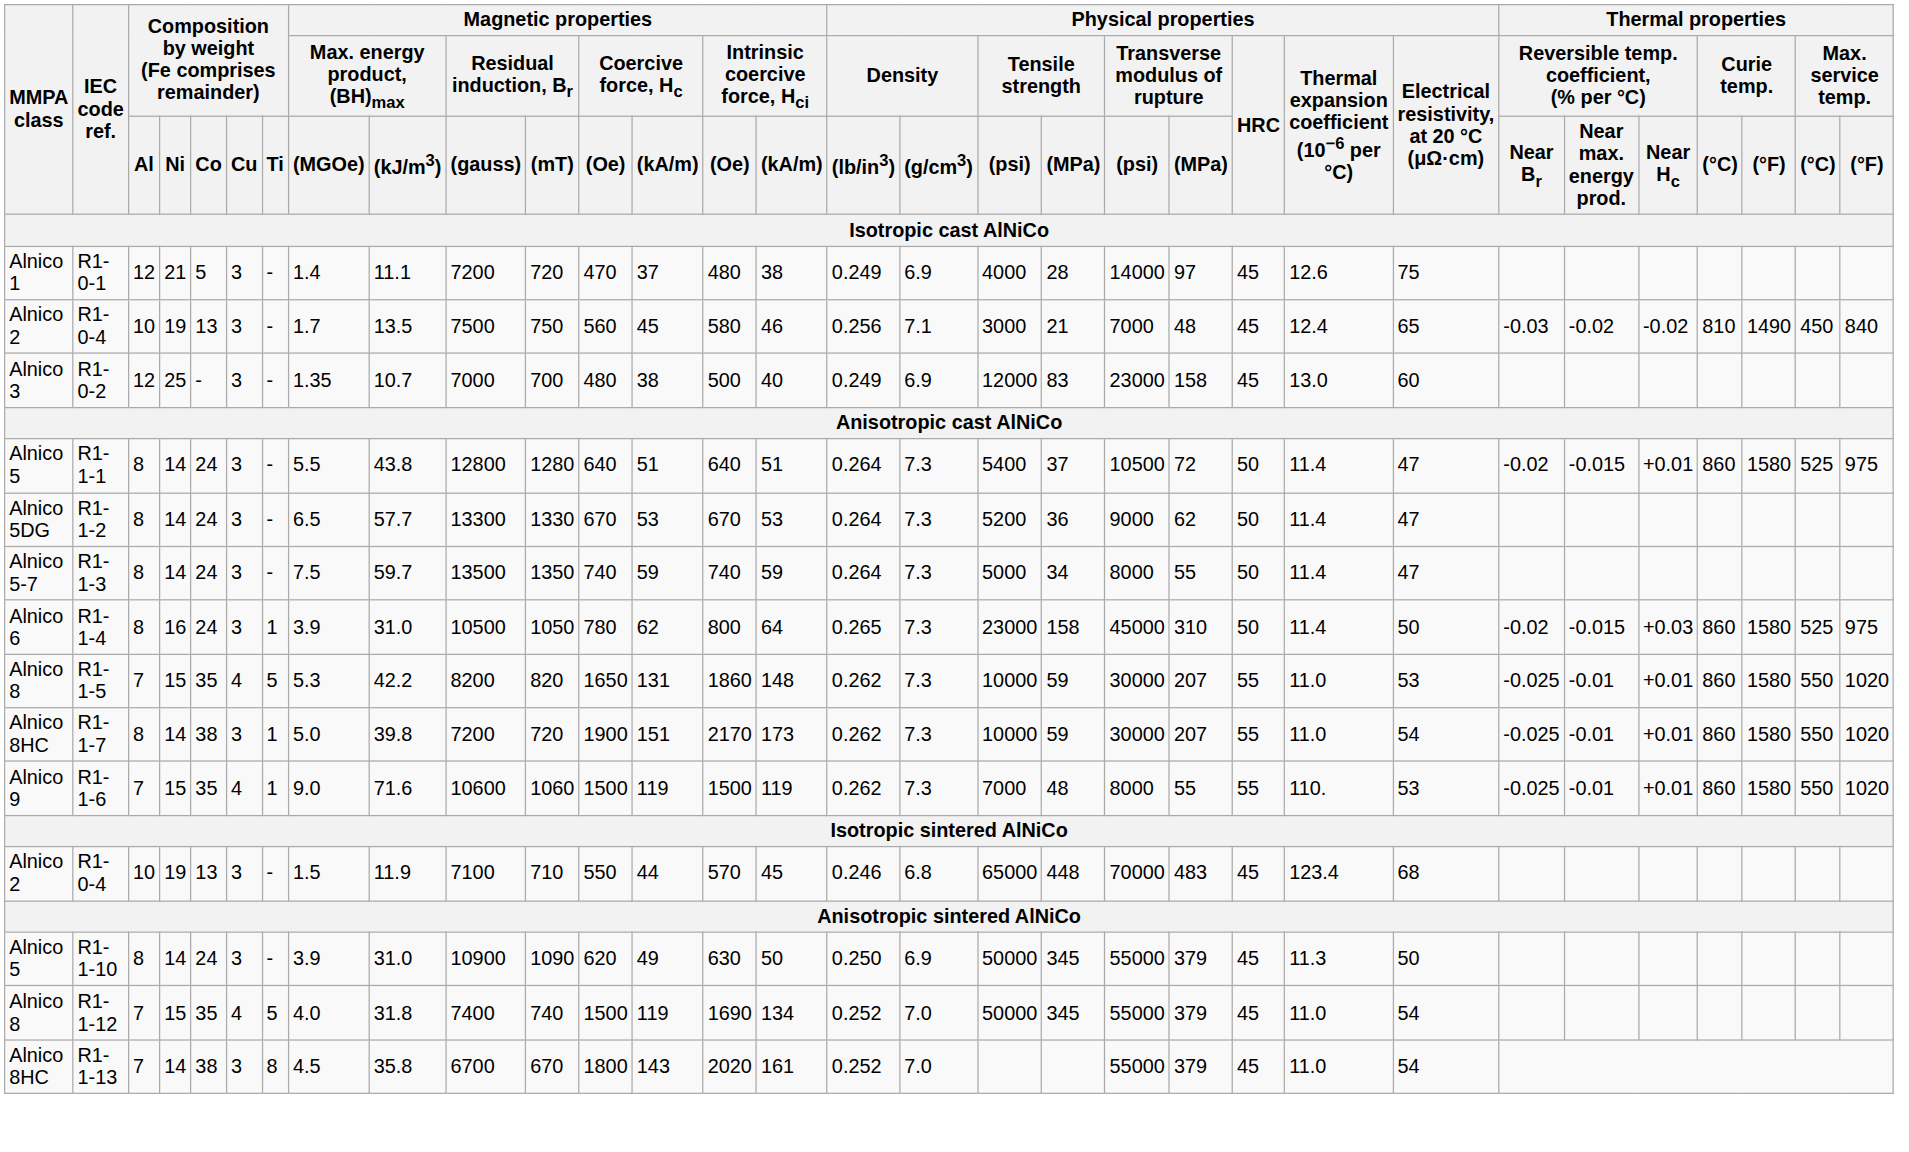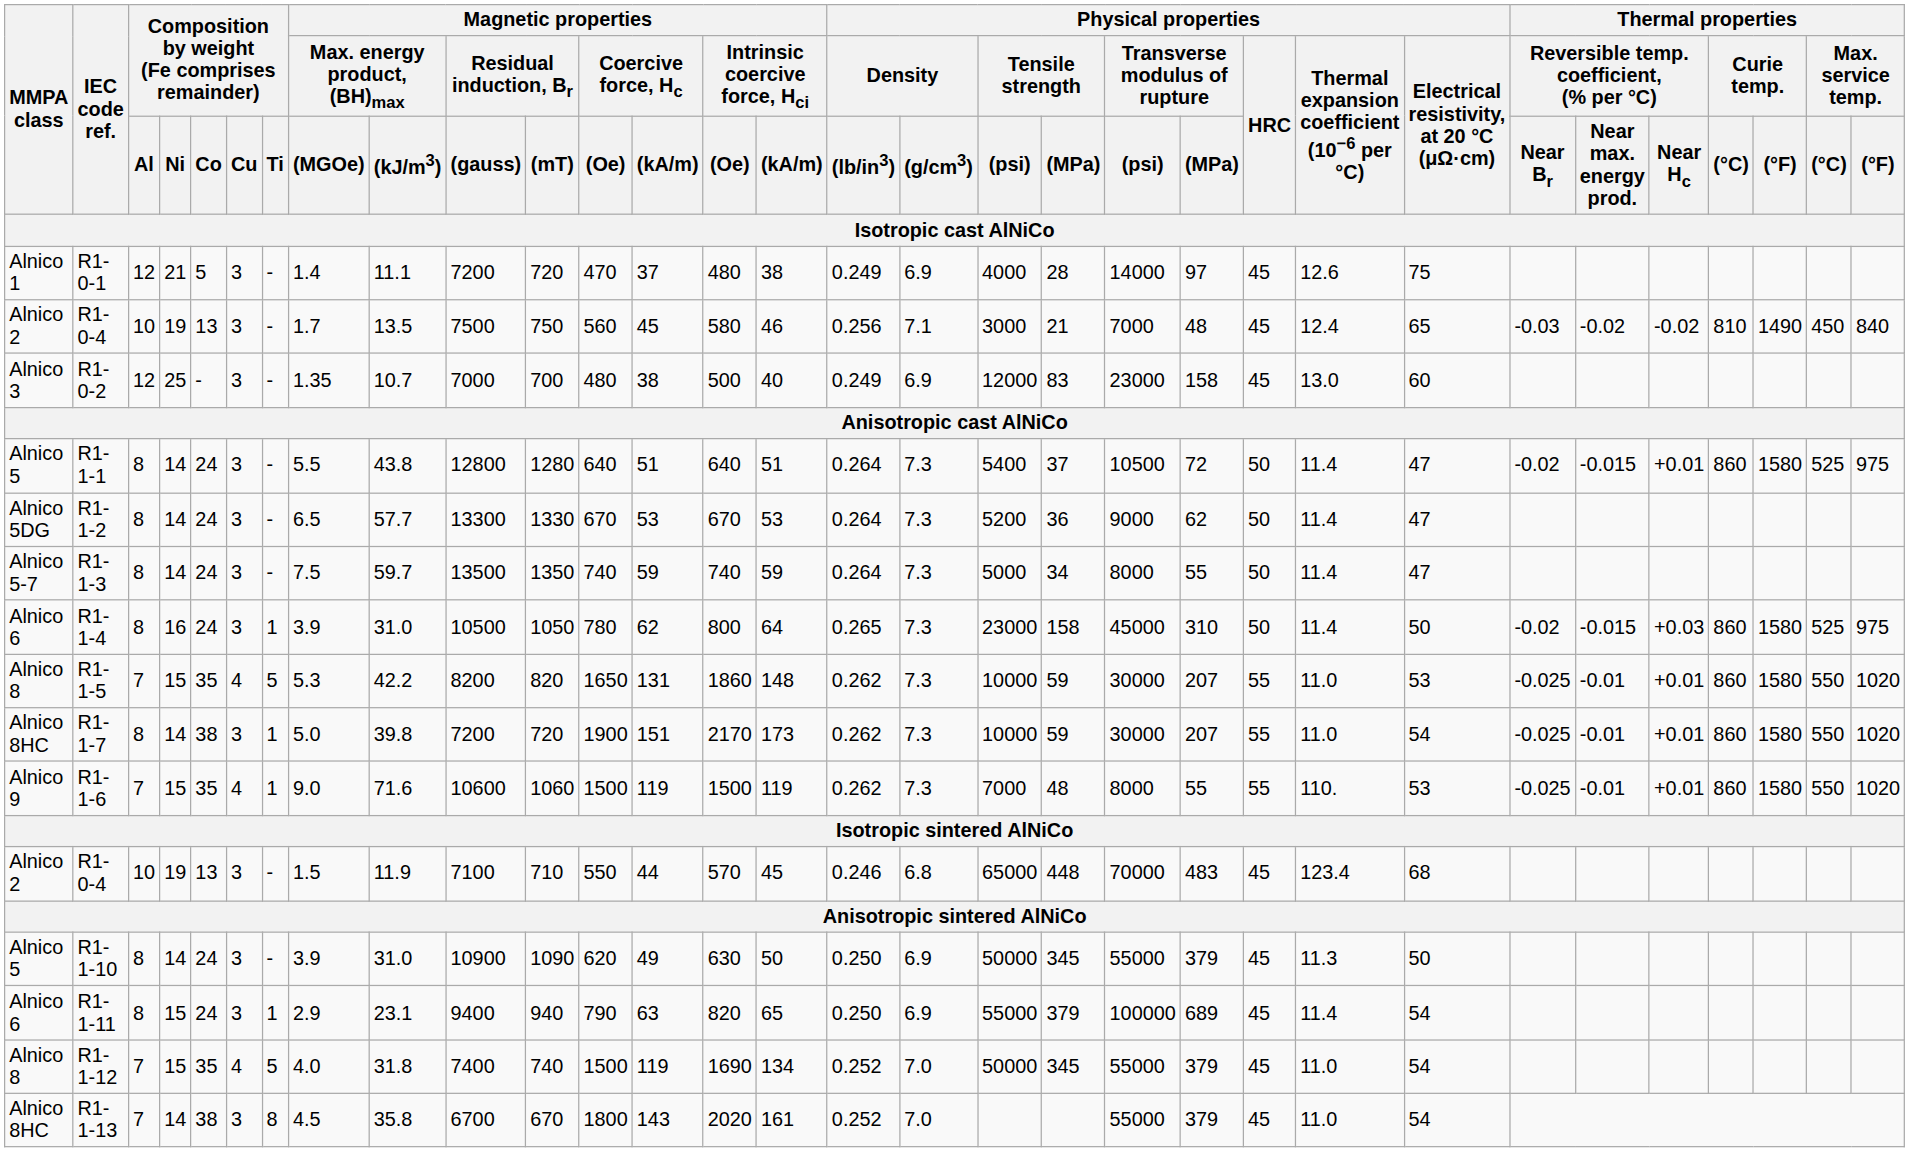+ row: Alnico 6 | R1-1-11 | 8 | 15 | 24 | 3 | 1 | 2.9 | 23.1 | 9400 | 940 | 790 | 63 | 820 | 65 | 0.250 | 6.9 | 55000 | 379 | 100000 | 689 | 45 | 11.4 | 54
